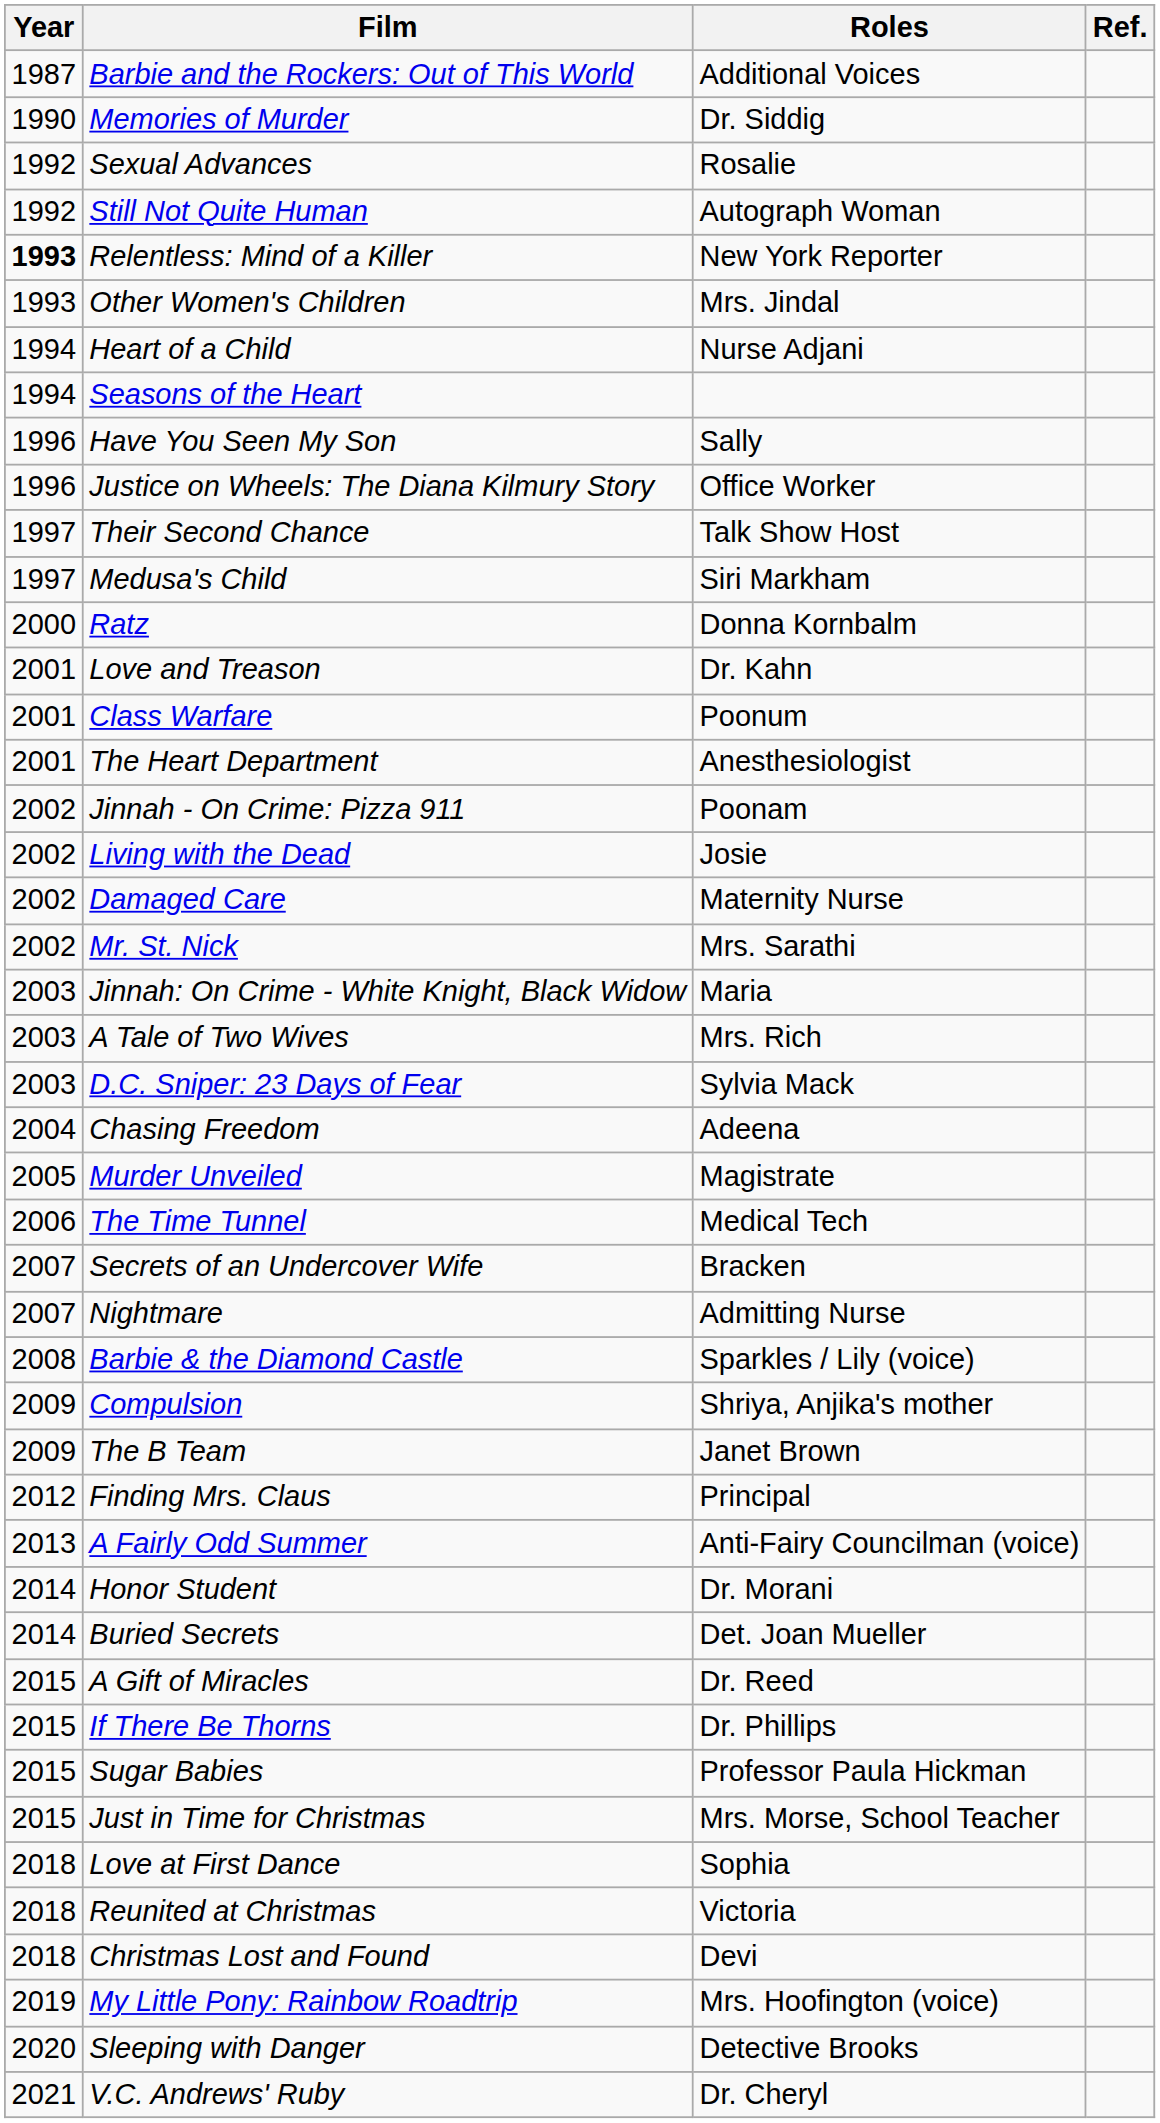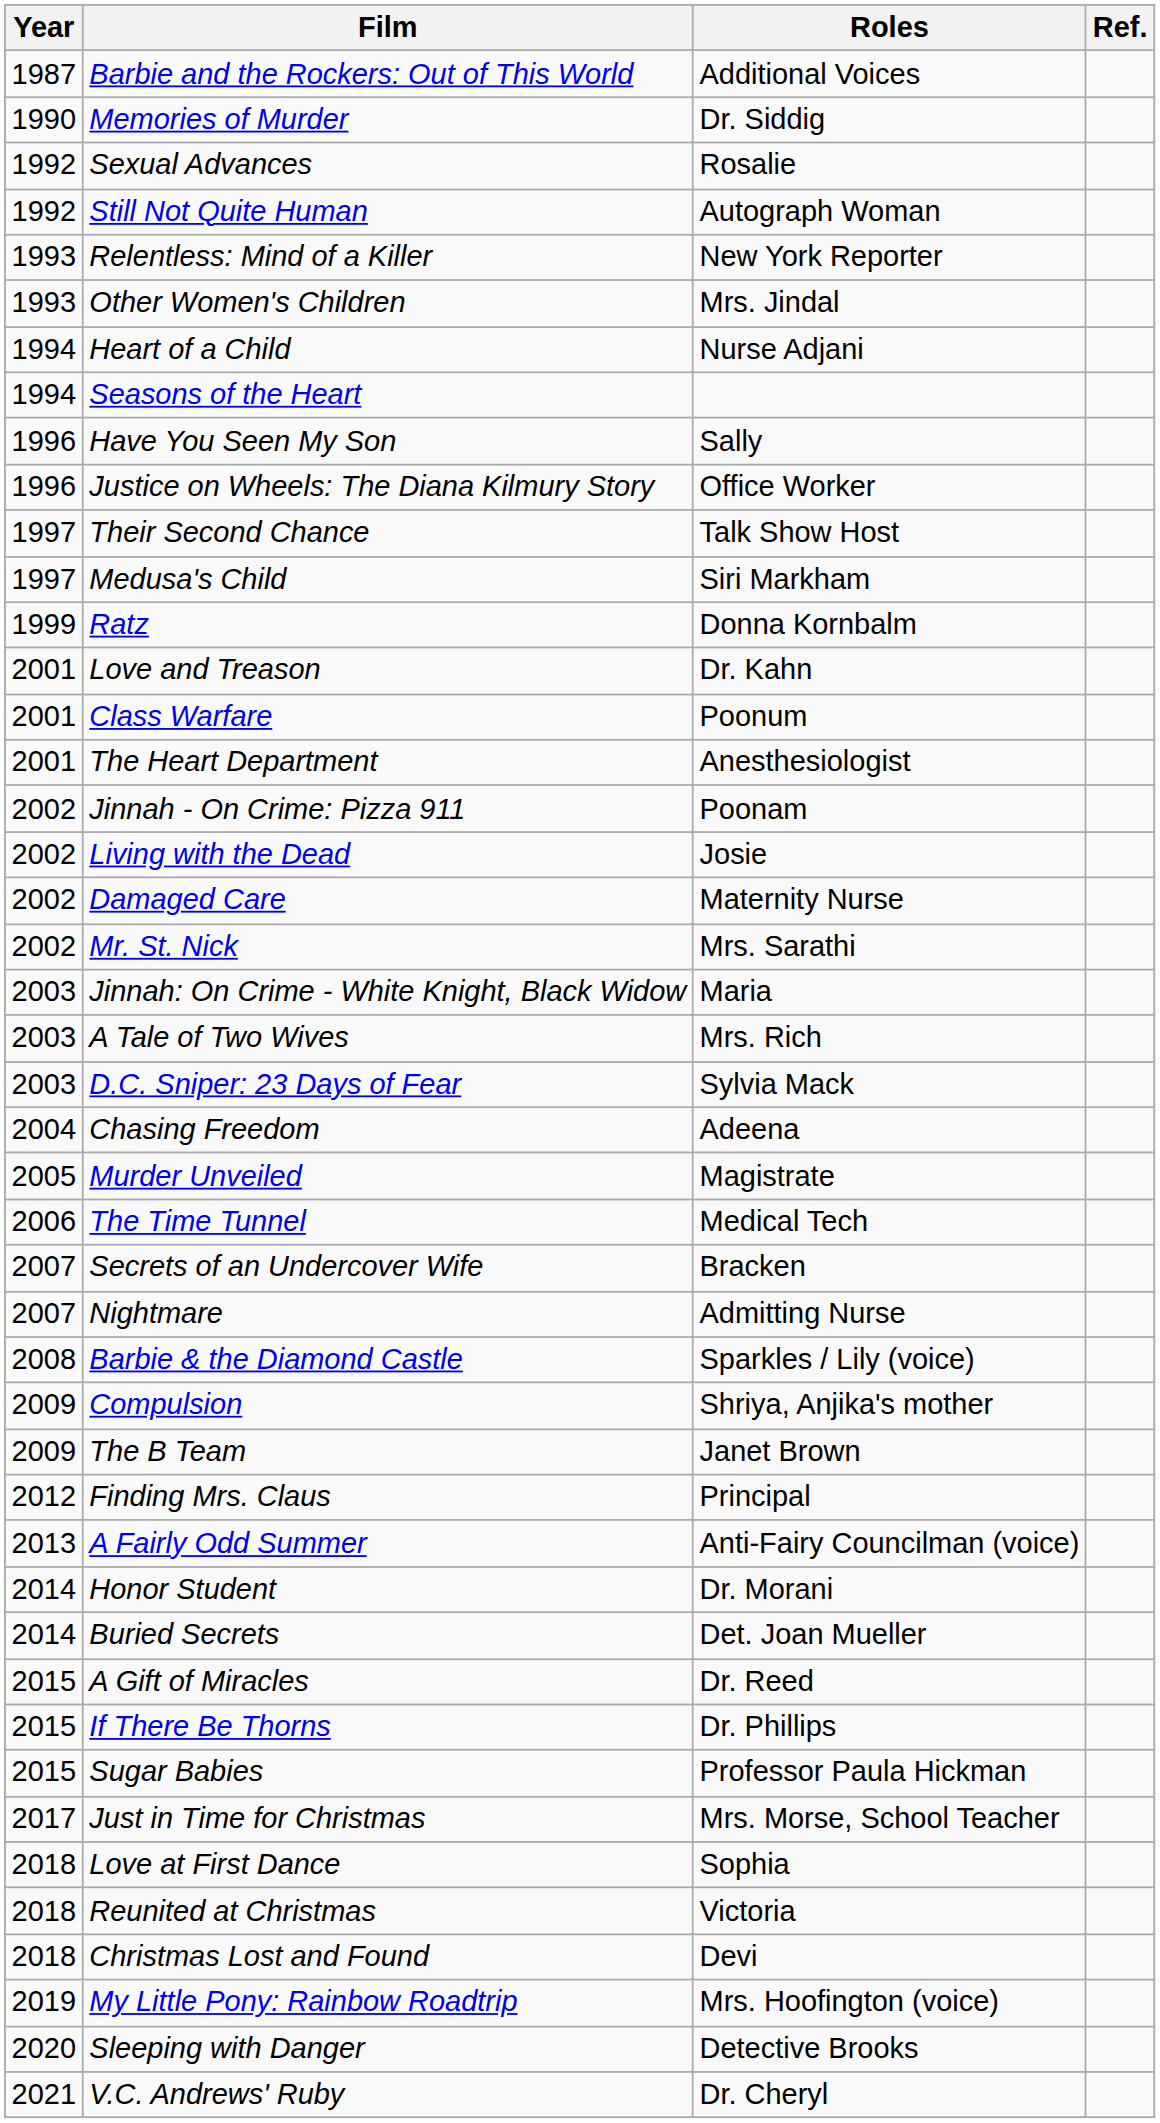Relentless: Mind of a Killer | Year: bold -> normal
Ratz | Year: 2000 -> 1999
Just in Time for Christmas | Year: 2015 -> 2017
